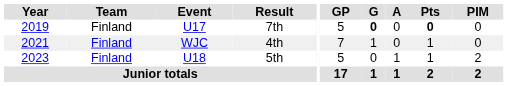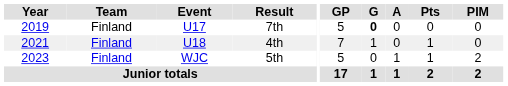7th | Pts: bold -> normal
4th | Event: WJC -> U18
5th | Event: U18 -> WJC
